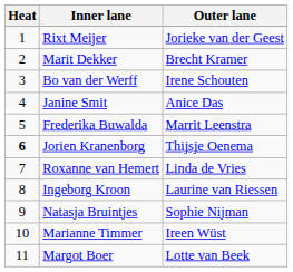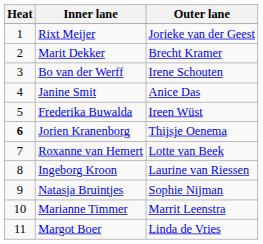Frederika Buwalda | Outer lane: Marrit Leenstra -> Ireen Wüst
Roxanne van Hemert | Outer lane: Linda de Vries -> Lotte van Beek
Marianne Timmer | Outer lane: Ireen Wüst -> Marrit Leenstra
Margot Boer | Outer lane: Lotte van Beek -> Linda de Vries
